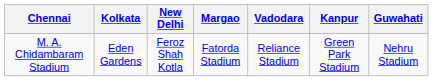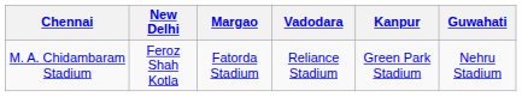- column: Kolkata | Eden Gardens
